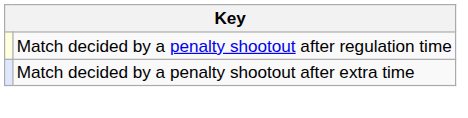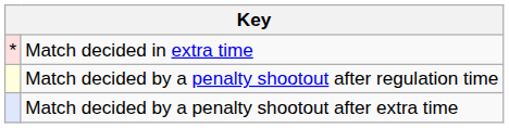+ row: * | Match decided in extra time
